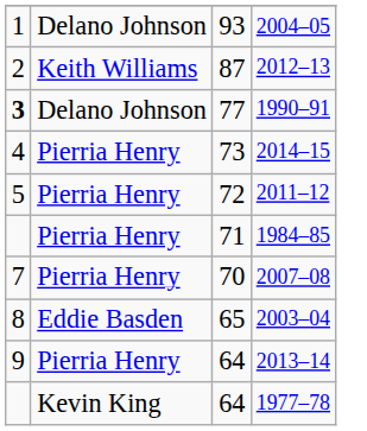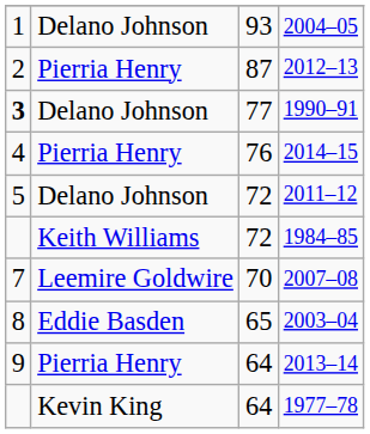2012–13 | column 2: Keith Williams -> Pierria Henry
2014–15 | column 3: 73 -> 76
2011–12 | column 2: Pierria Henry -> Delano Johnson
1984–85 | column 2: Pierria Henry -> Keith Williams
1984–85 | column 3: 71 -> 72
2007–08 | column 2: Pierria Henry -> Leemire Goldwire
